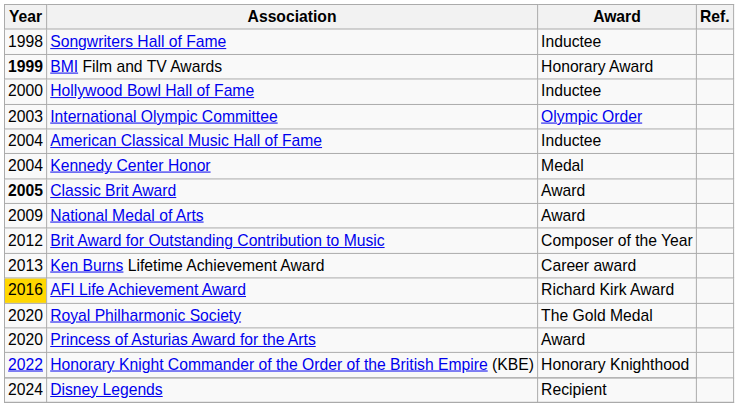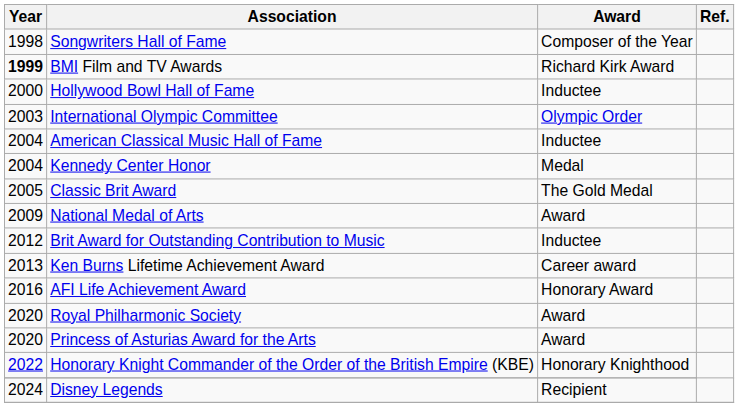Songwriters Hall of Fame | Award: Inductee -> Composer of the Year
BMI Film and TV Awards | Award: Honorary Award -> Richard Kirk Award
Classic Brit Award | Year: bold -> normal
Classic Brit Award | Award: Award -> The Gold Medal
Brit Award for Outstanding Contribution to Music | Award: Composer of the Year -> Inductee
AFI Life Achievement Award | Year: gold background -> no background
AFI Life Achievement Award | Award: Richard Kirk Award -> Honorary Award
Royal Philharmonic Society | Award: The Gold Medal -> Award
